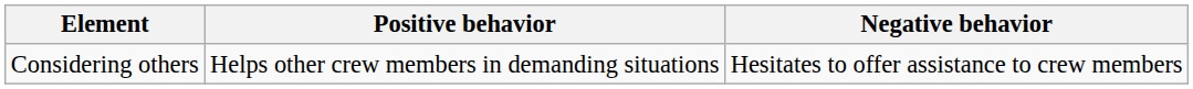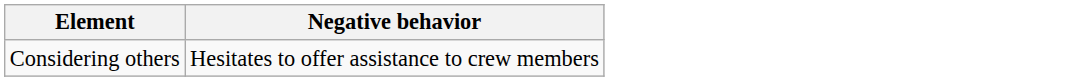- column: Positive behavior | Helps other crew members in demanding situations
